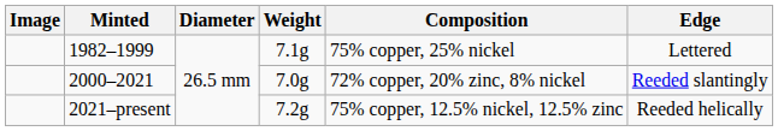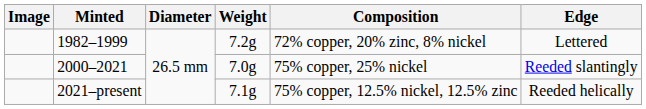1982–1999 | Weight: 7.1g -> 7.2g
1982–1999 | Composition: 75% copper, 25% nickel -> 72% copper, 20% zinc, 8% nickel
2000–2021 | Composition: 72% copper, 20% zinc, 8% nickel -> 75% copper, 25% nickel
2021–present | Weight: 7.2g -> 7.1g
